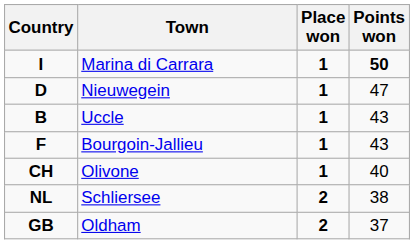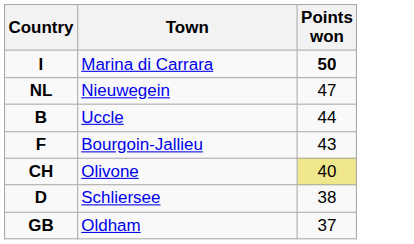- column: Place won | 1 | 1 | 1 | 1 | 1 | 2 | 2
Nieuwegein | Country: D -> NL
Uccle | Points won: 43 -> 44
Olivone | Points won: no background -> khaki background
Schliersee | Country: NL -> D
